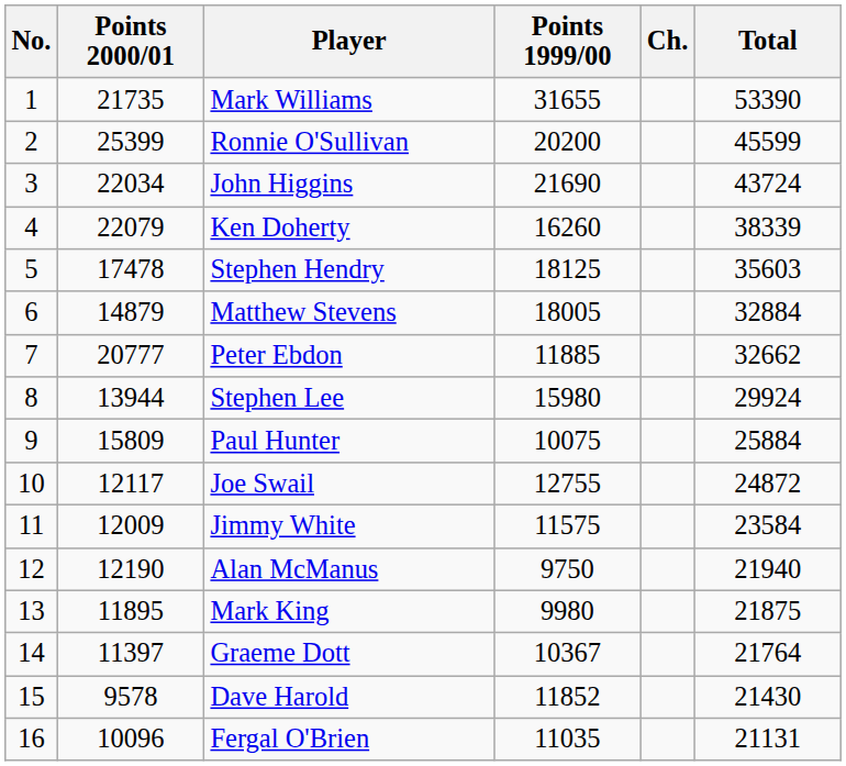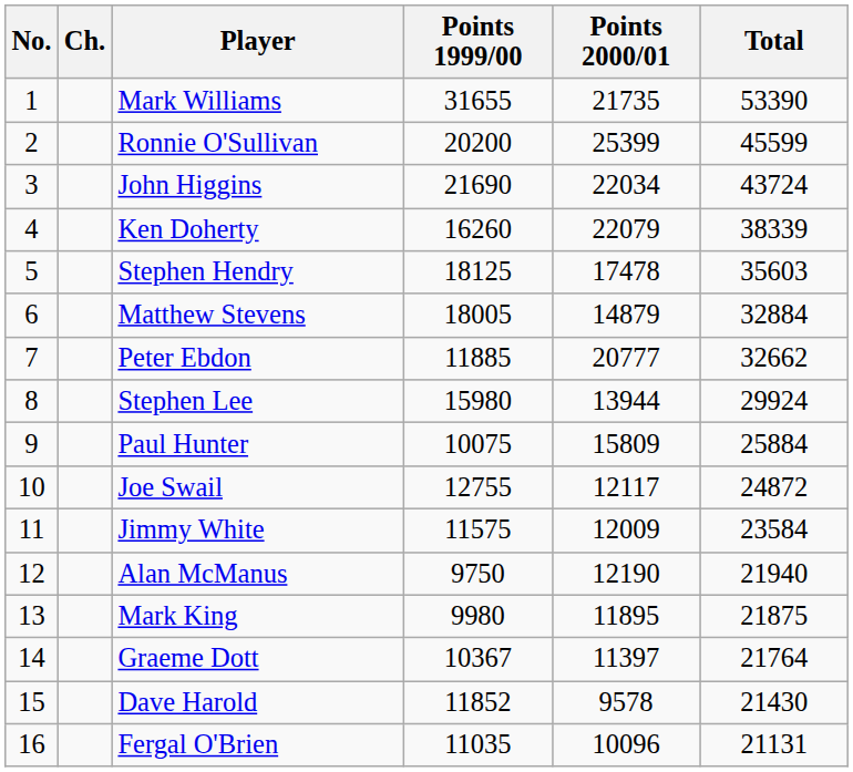columns swapped: Ch. <-> Points 2000/01
